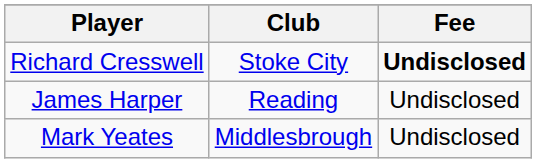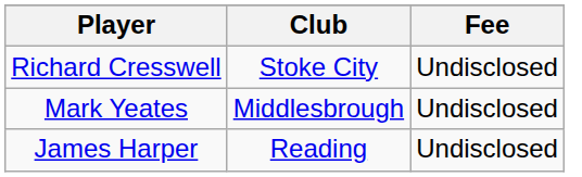Richard Cresswell | Fee: bold -> normal
rows swapped: Mark Yeates <-> James Harper
